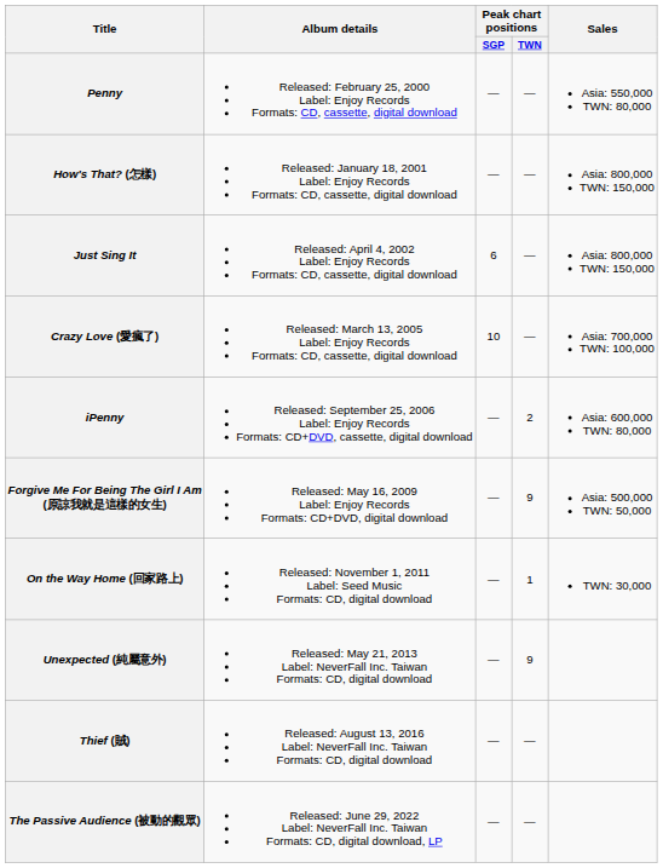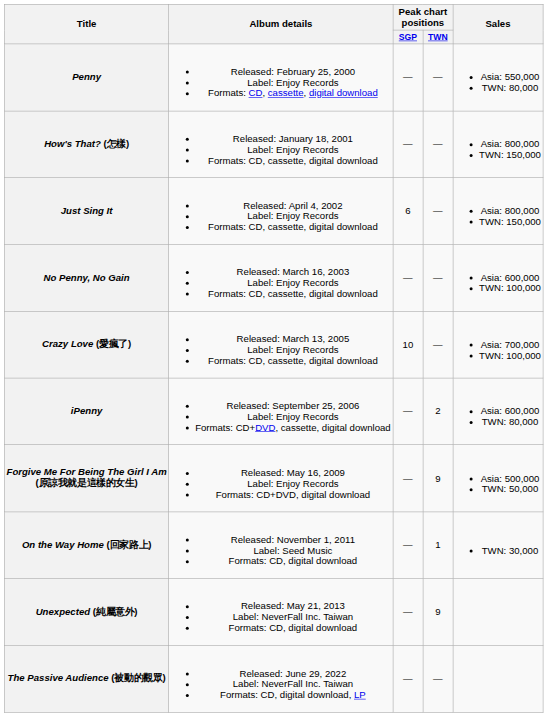+ row: No Penny, No Gain | Released: March 16, 2003 Label: Enjoy Records Formats: CD, cassette, digital download | — | — | Asia: 600,000 TWN: 100,000
- row: Thief (賊) | Released: August 13, 2016 Label: NeverFall Inc. Taiwan Formats: CD, digital download | — | —
